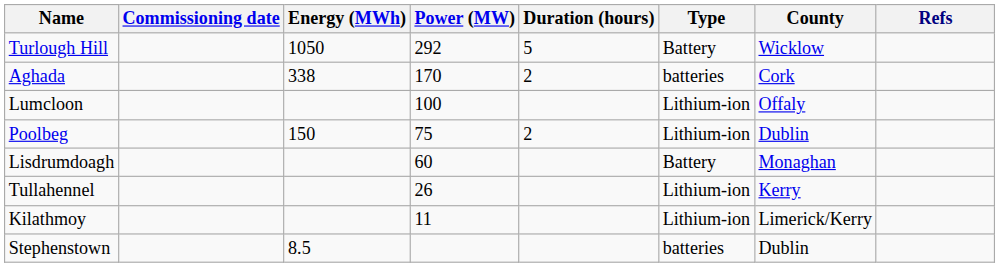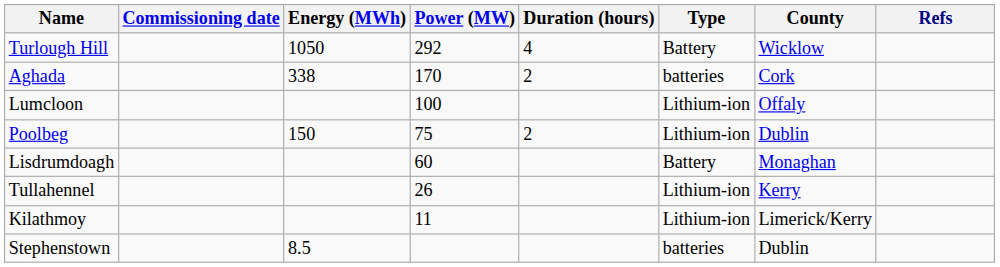Turlough Hill | Duration (hours): 5 -> 4
